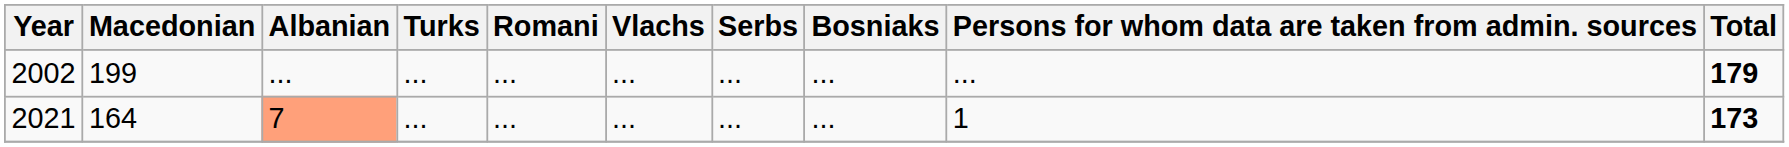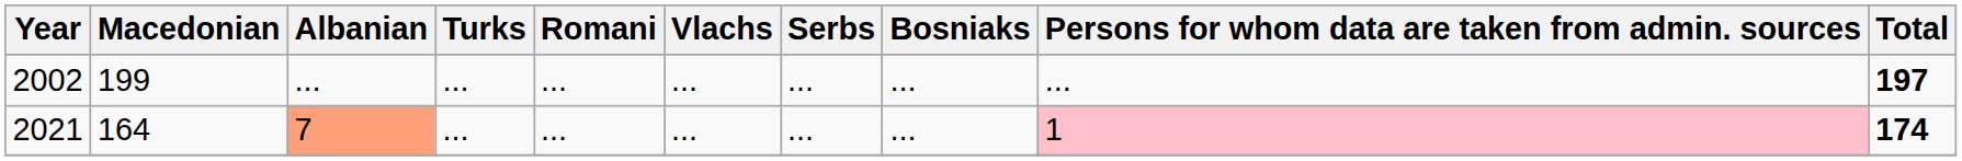2002 | Total: 179 -> 197
2021 | Persons for whom data are taken from admin. sources: no background -> pink background
2021 | Total: 173 -> 174
